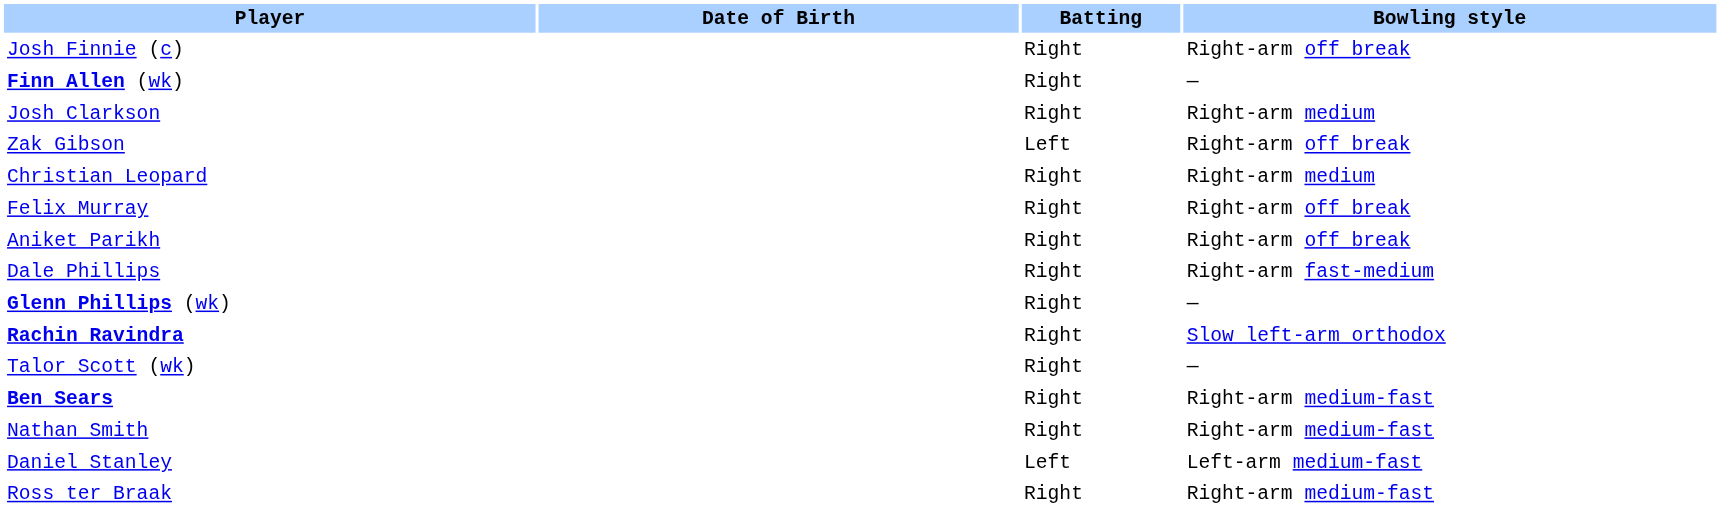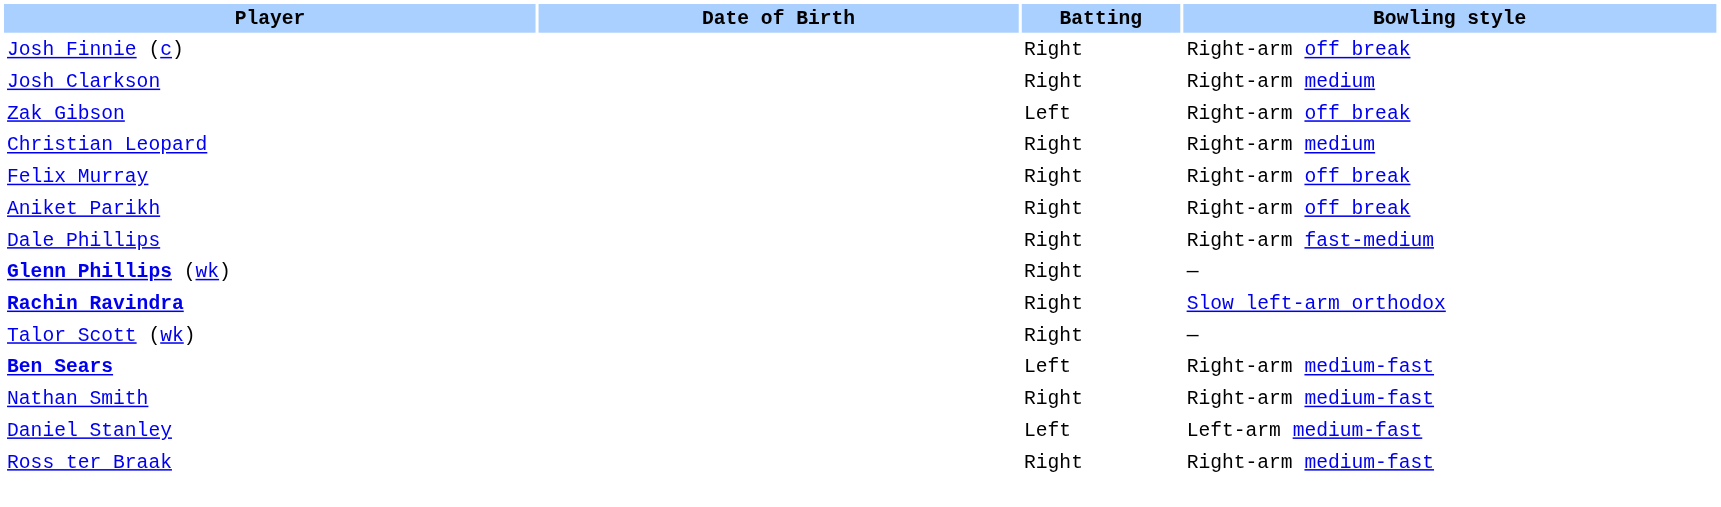- row: Finn Allen (wk) | Right | —
Ben Sears | Batting: Right -> Left
